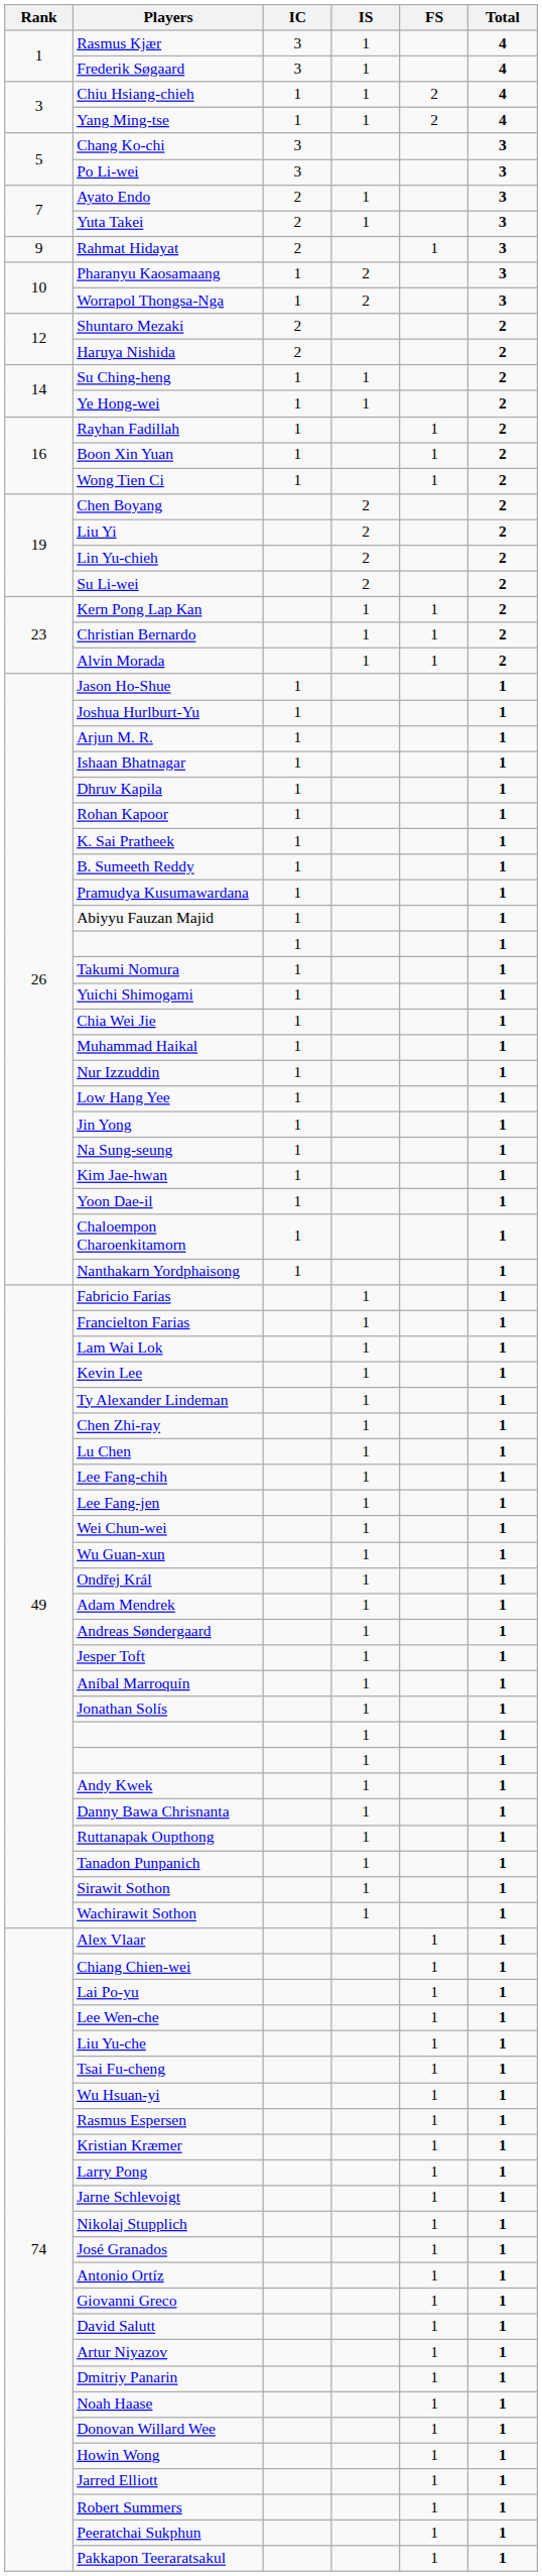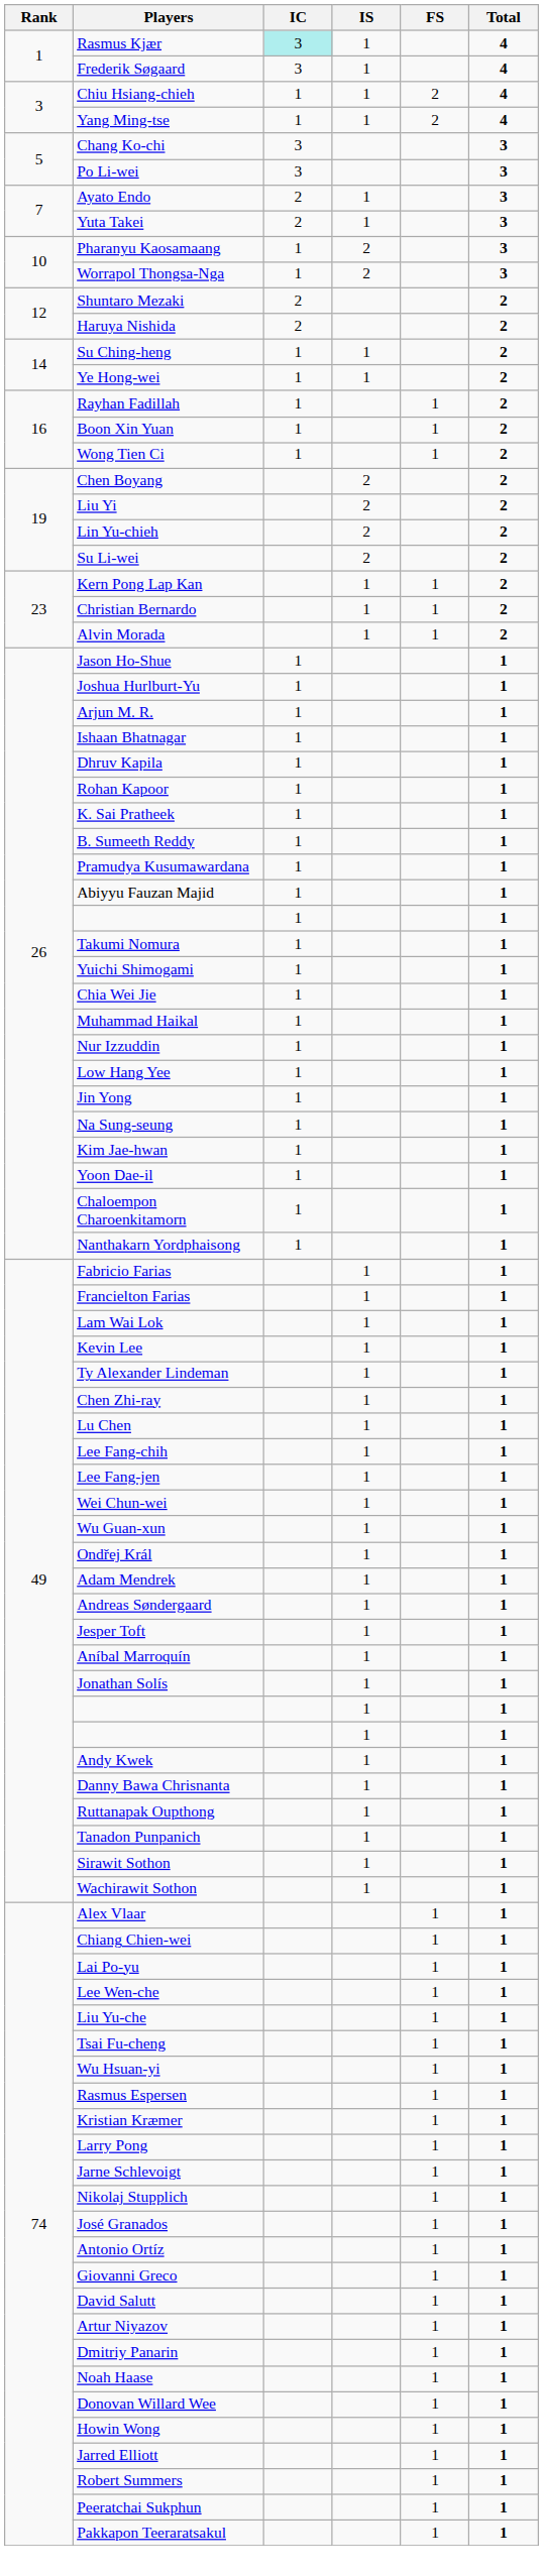Rasmus Kjær | IC: no background -> paleturquoise background
- row: 9 | Rahmat Hidayat | 2 | 1 | 3
